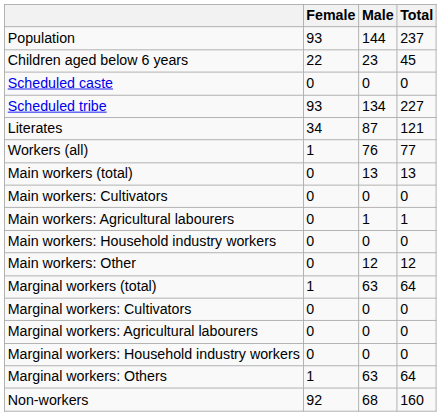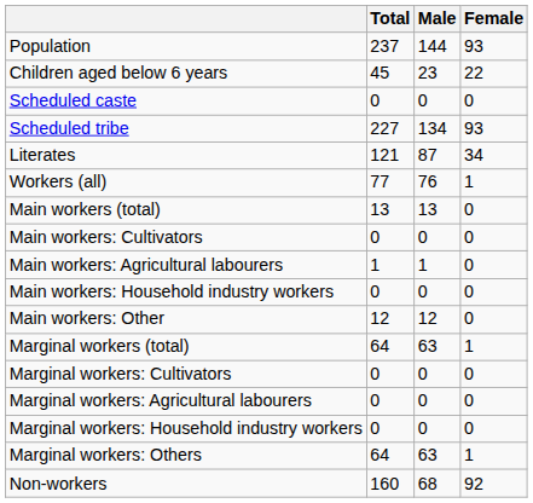columns swapped: Total <-> Female
